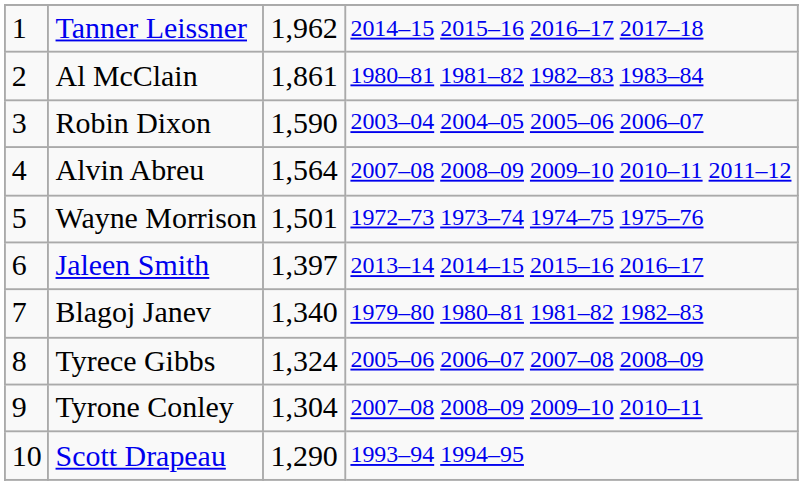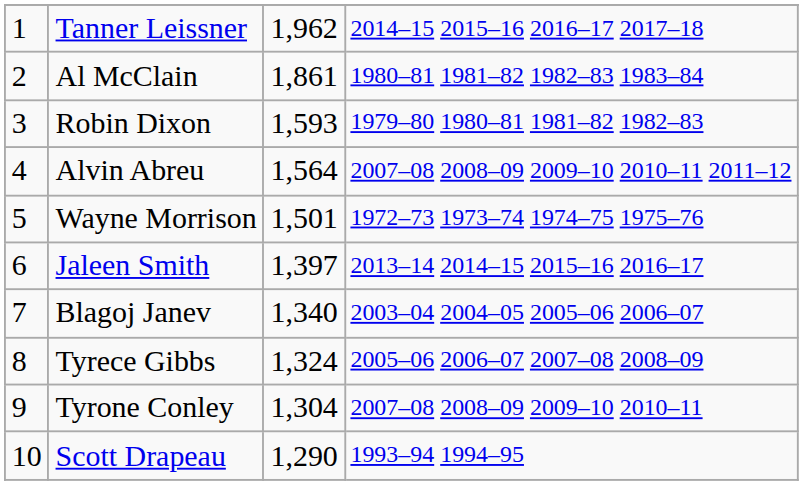Robin Dixon | column 3: 1,590 -> 1,593
Robin Dixon | column 4: 2003–04 2004–05 2005–06 2006–07 -> 1979–80 1980–81 1981–82 1982–83
Blagoj Janev | column 4: 1979–80 1980–81 1981–82 1982–83 -> 2003–04 2004–05 2005–06 2006–07
